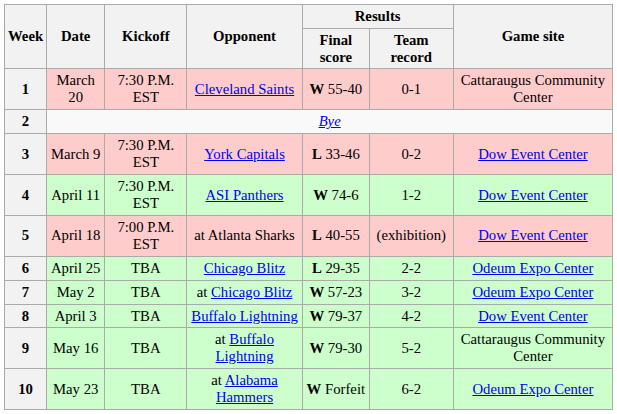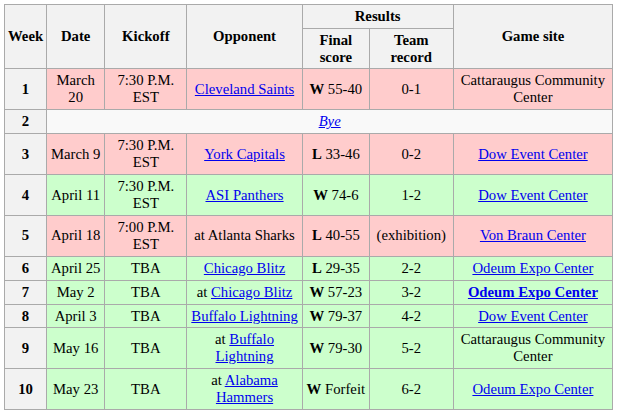5 | Game site: Dow Event Center -> Von Braun Center
7 | Game site: normal -> bold
